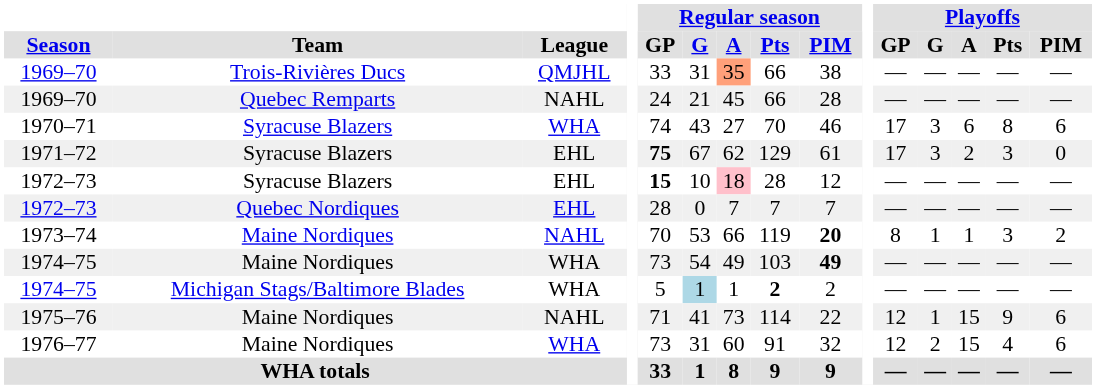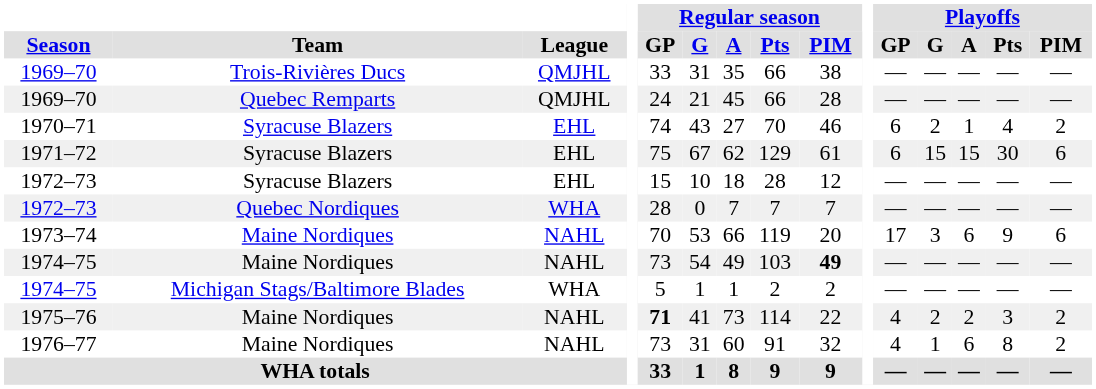1969–70 / Trois-Rivières Ducs | Regular season / A: lightsalmon background -> no background
1969–70 / Quebec Remparts | League: NAHL -> QMJHL
1970–71 | League: WHA -> EHL
1970–71 | Playoffs / GP: 17 -> 6
1970–71 | Playoffs / G: 3 -> 2
1970–71 | Playoffs / A: 6 -> 1
1970–71 | Playoffs / Pts: 8 -> 4
1970–71 | Playoffs / PIM: 6 -> 2
1971–72 | Regular season / GP: bold -> normal
1971–72 | Playoffs / GP: 17 -> 6
1971–72 | Playoffs / G: 3 -> 15
1971–72 | Playoffs / A: 2 -> 15
1971–72 | Playoffs / Pts: 3 -> 30
1971–72 | Playoffs / PIM: 0 -> 6
1972–73 / Syracuse Blazers | Regular season / GP: bold -> normal
1972–73 / Syracuse Blazers | Regular season / A: pink background -> no background
1972–73 / Quebec Nordiques | League: EHL -> WHA
1973–74 | Regular season / PIM: bold -> normal
1973–74 | Playoffs / GP: 8 -> 17
1973–74 | Playoffs / G: 1 -> 3
1973–74 | Playoffs / A: 1 -> 6
1973–74 | Playoffs / Pts: 3 -> 9
1973–74 | Playoffs / PIM: 2 -> 6
1974–75 / Maine Nordiques | League: WHA -> NAHL
1974–75 / Michigan Stags/Baltimore Blades | Regular season / G: lightblue background -> no background
1974–75 / Michigan Stags/Baltimore Blades | Regular season / Pts: bold -> normal
1975–76 | Regular season / GP: normal -> bold
1975–76 | Playoffs / GP: 12 -> 4
1975–76 | Playoffs / G: 1 -> 2
1975–76 | Playoffs / A: 15 -> 2
1975–76 | Playoffs / Pts: 9 -> 3
1975–76 | Playoffs / PIM: 6 -> 2
1976–77 | League: WHA -> NAHL
1976–77 | Playoffs / GP: 12 -> 4
1976–77 | Playoffs / G: 2 -> 1
1976–77 | Playoffs / A: 15 -> 6
1976–77 | Playoffs / Pts: 4 -> 8
1976–77 | Playoffs / PIM: 6 -> 2
